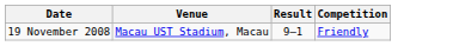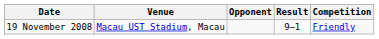+ column: Opponent
